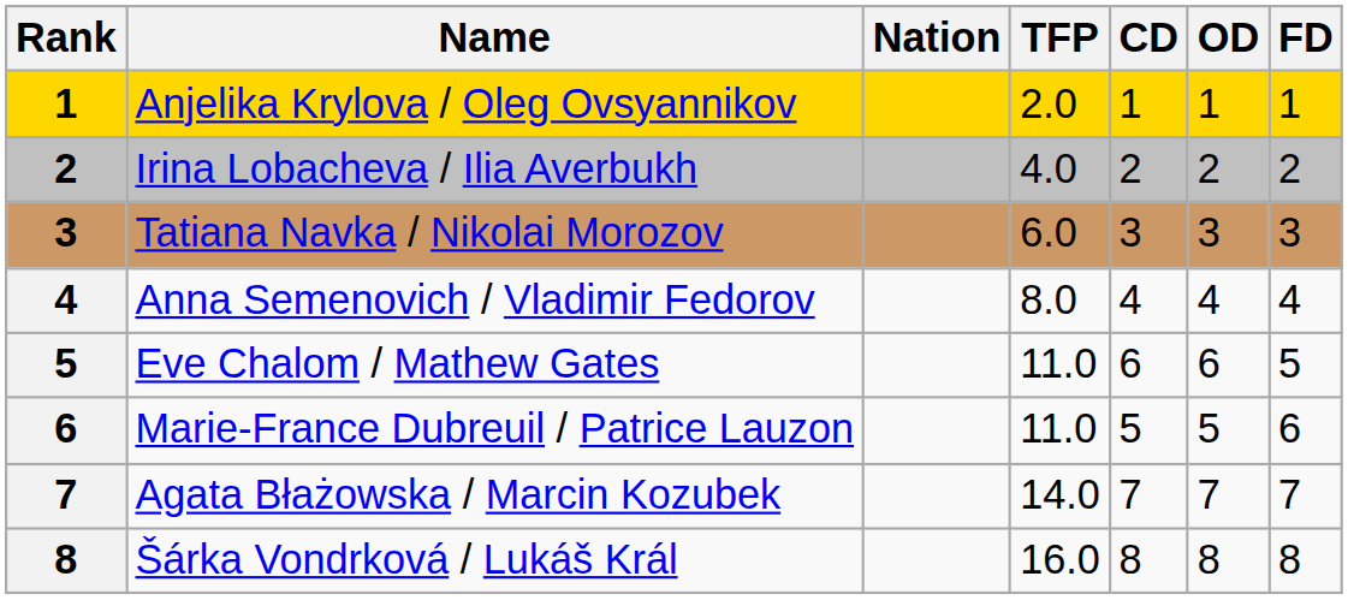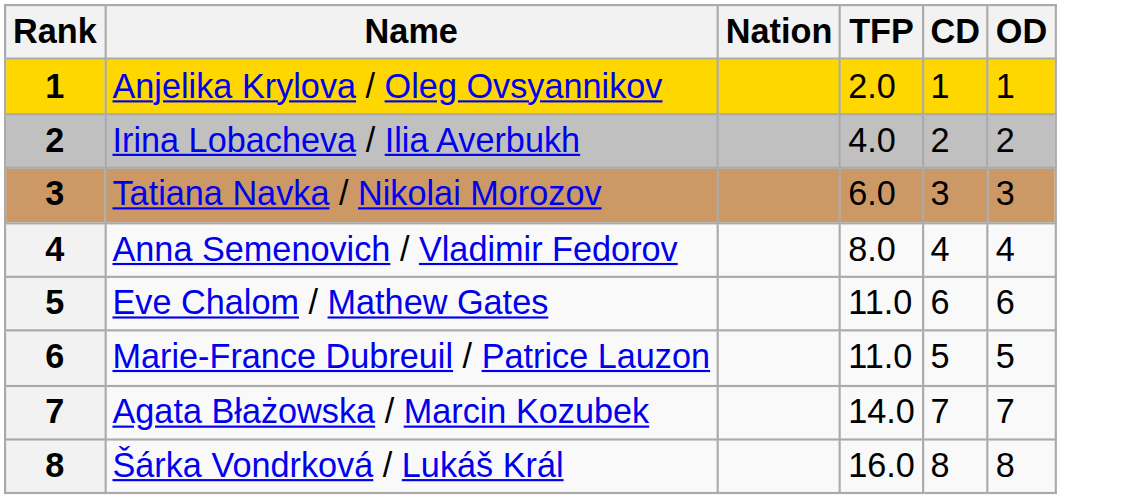- column: FD | 1 | 2 | 3 | 4 | 5 | 6 | 7 | 8
